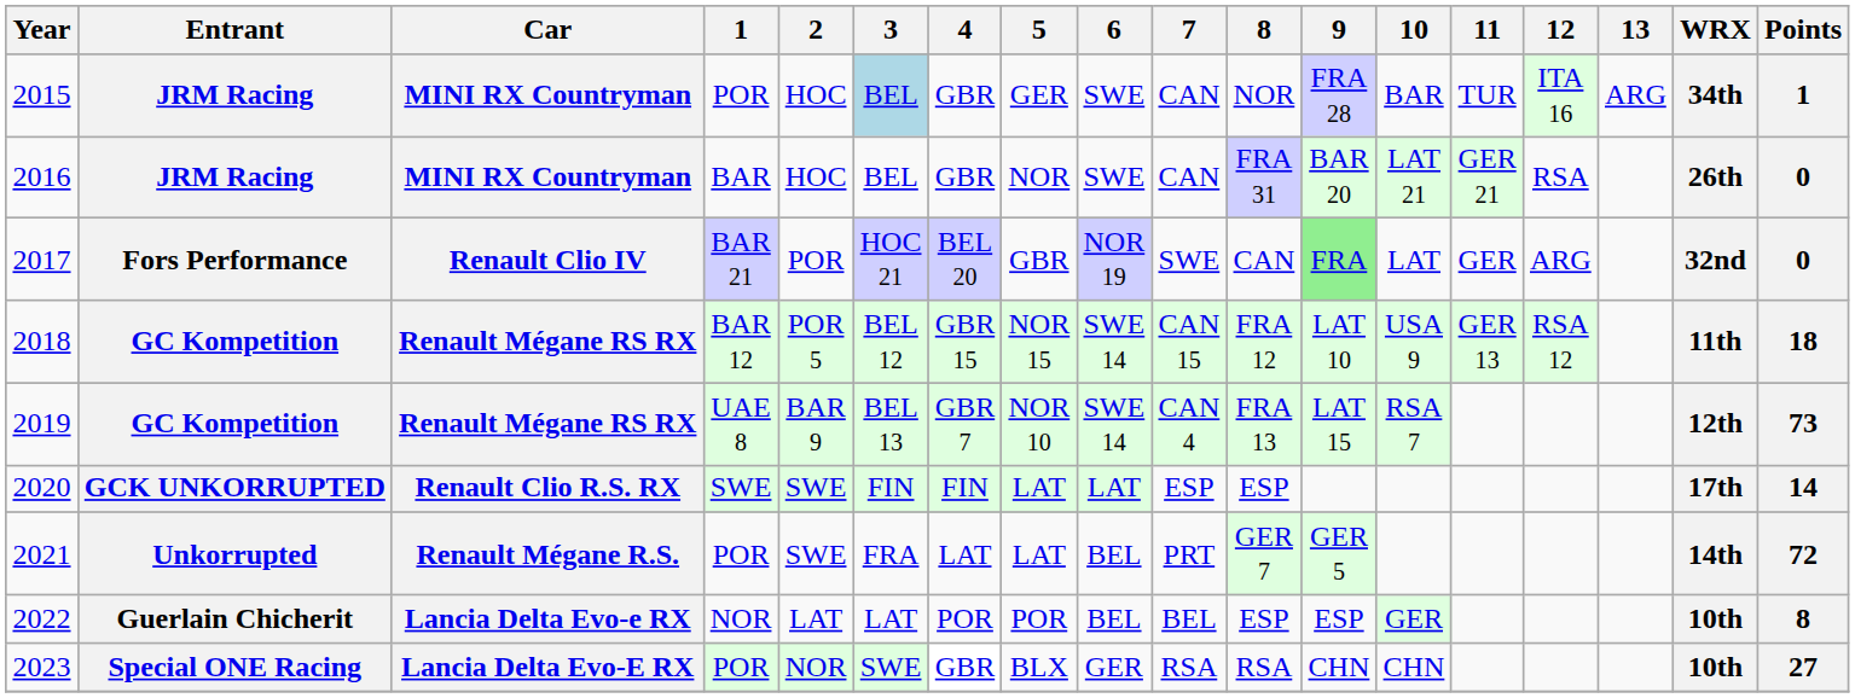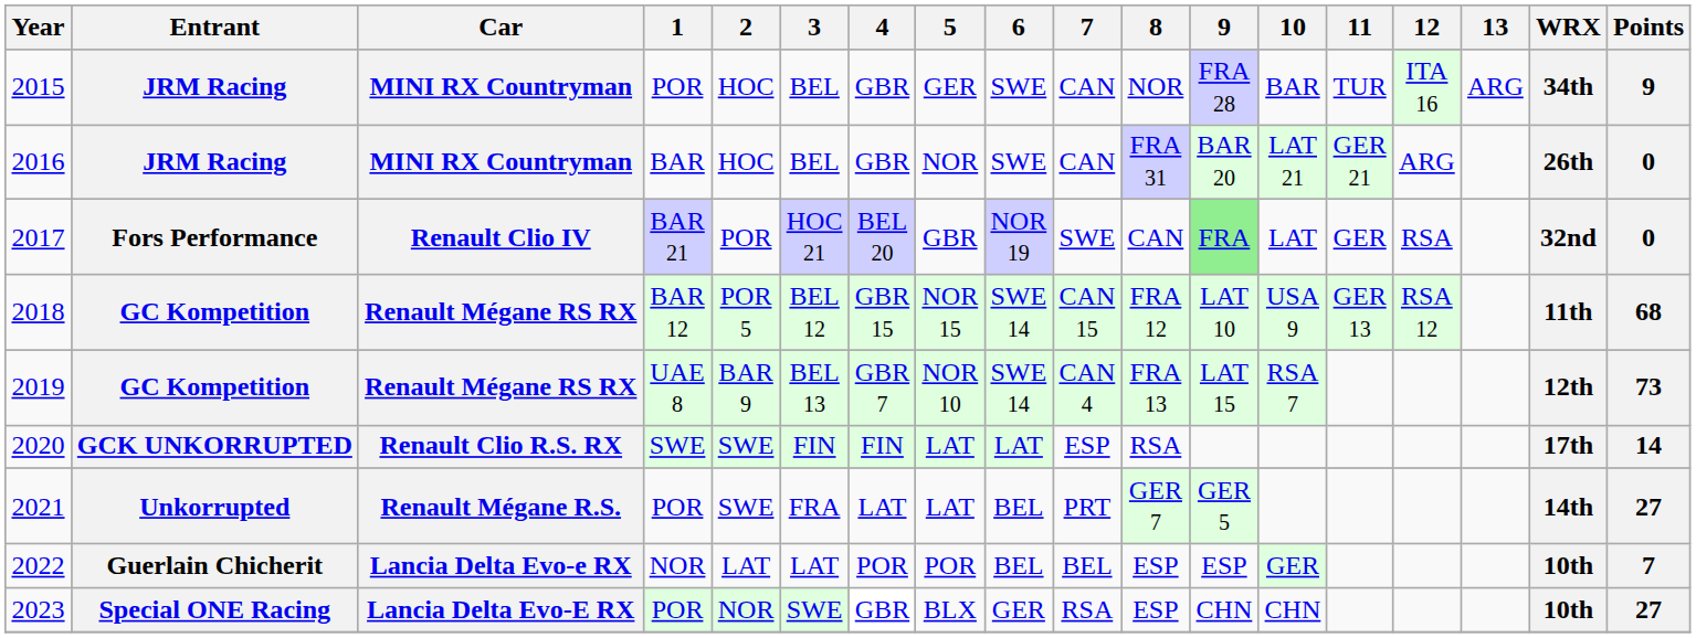2015 | 3: lightblue background -> no background
2015 | Points: 1 -> 9
2016 | 12: RSA -> ARG
2017 | 12: ARG -> RSA
2018 | Points: 18 -> 68
2020 | 8: ESP -> RSA
2021 | Points: 72 -> 27
2022 | Points: 8 -> 7
2023 | 8: RSA -> ESP
